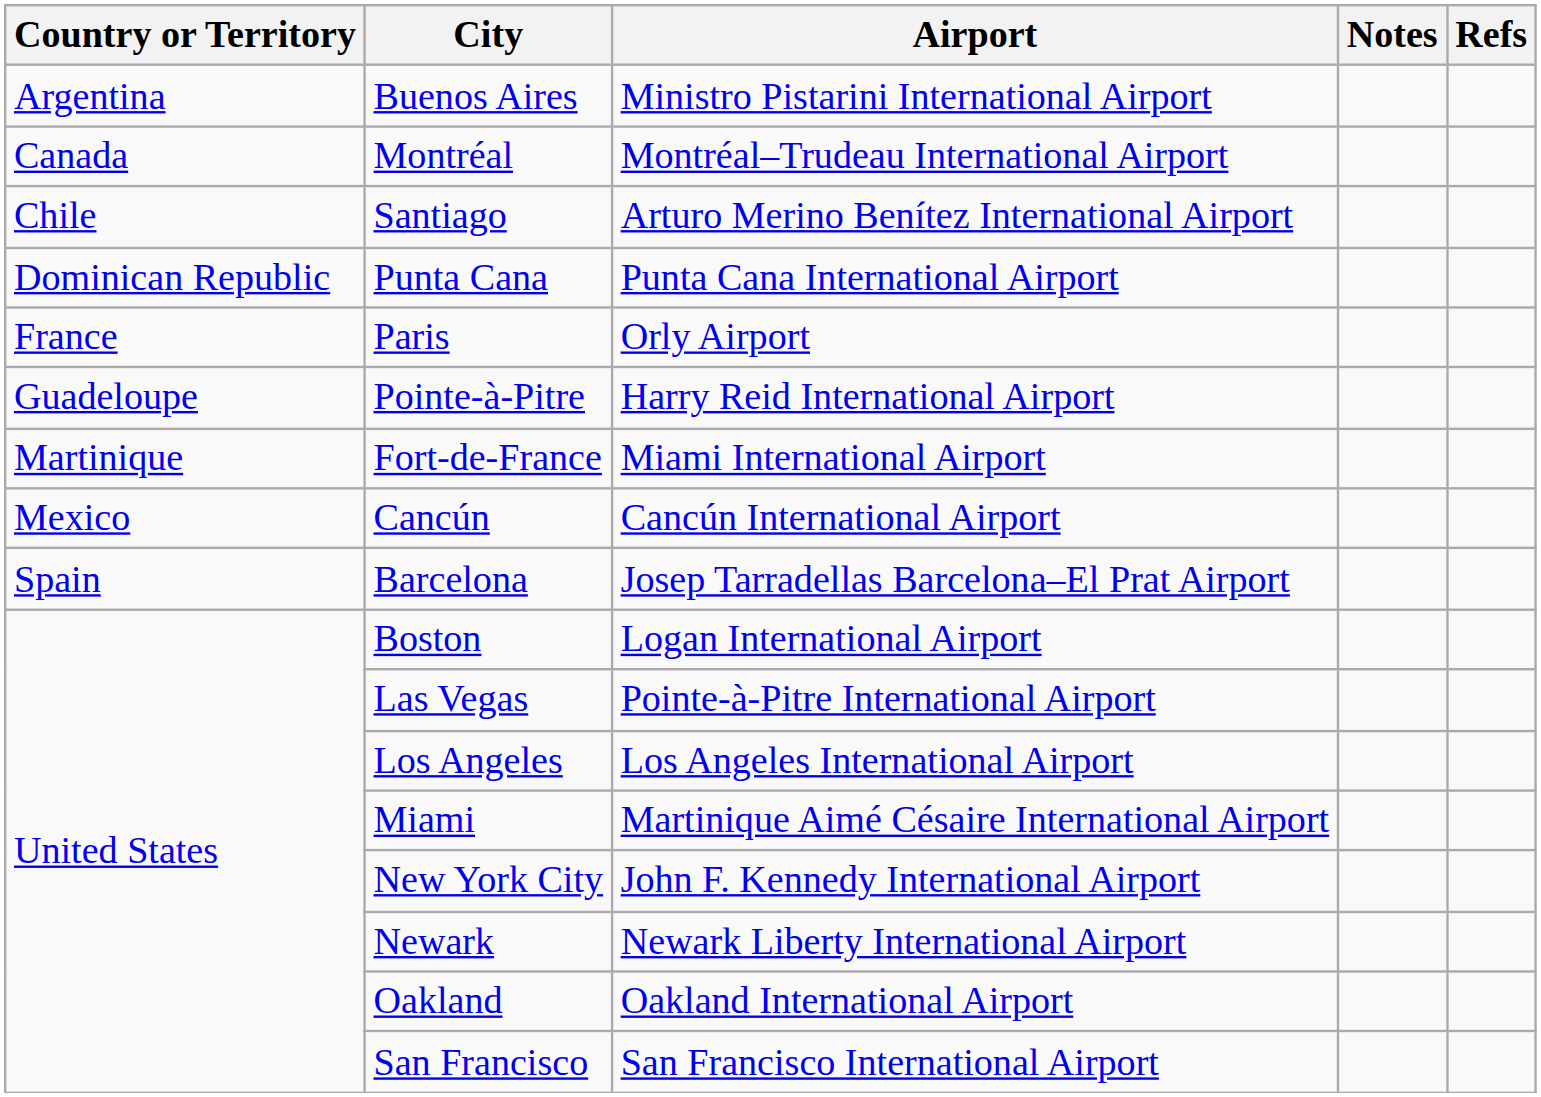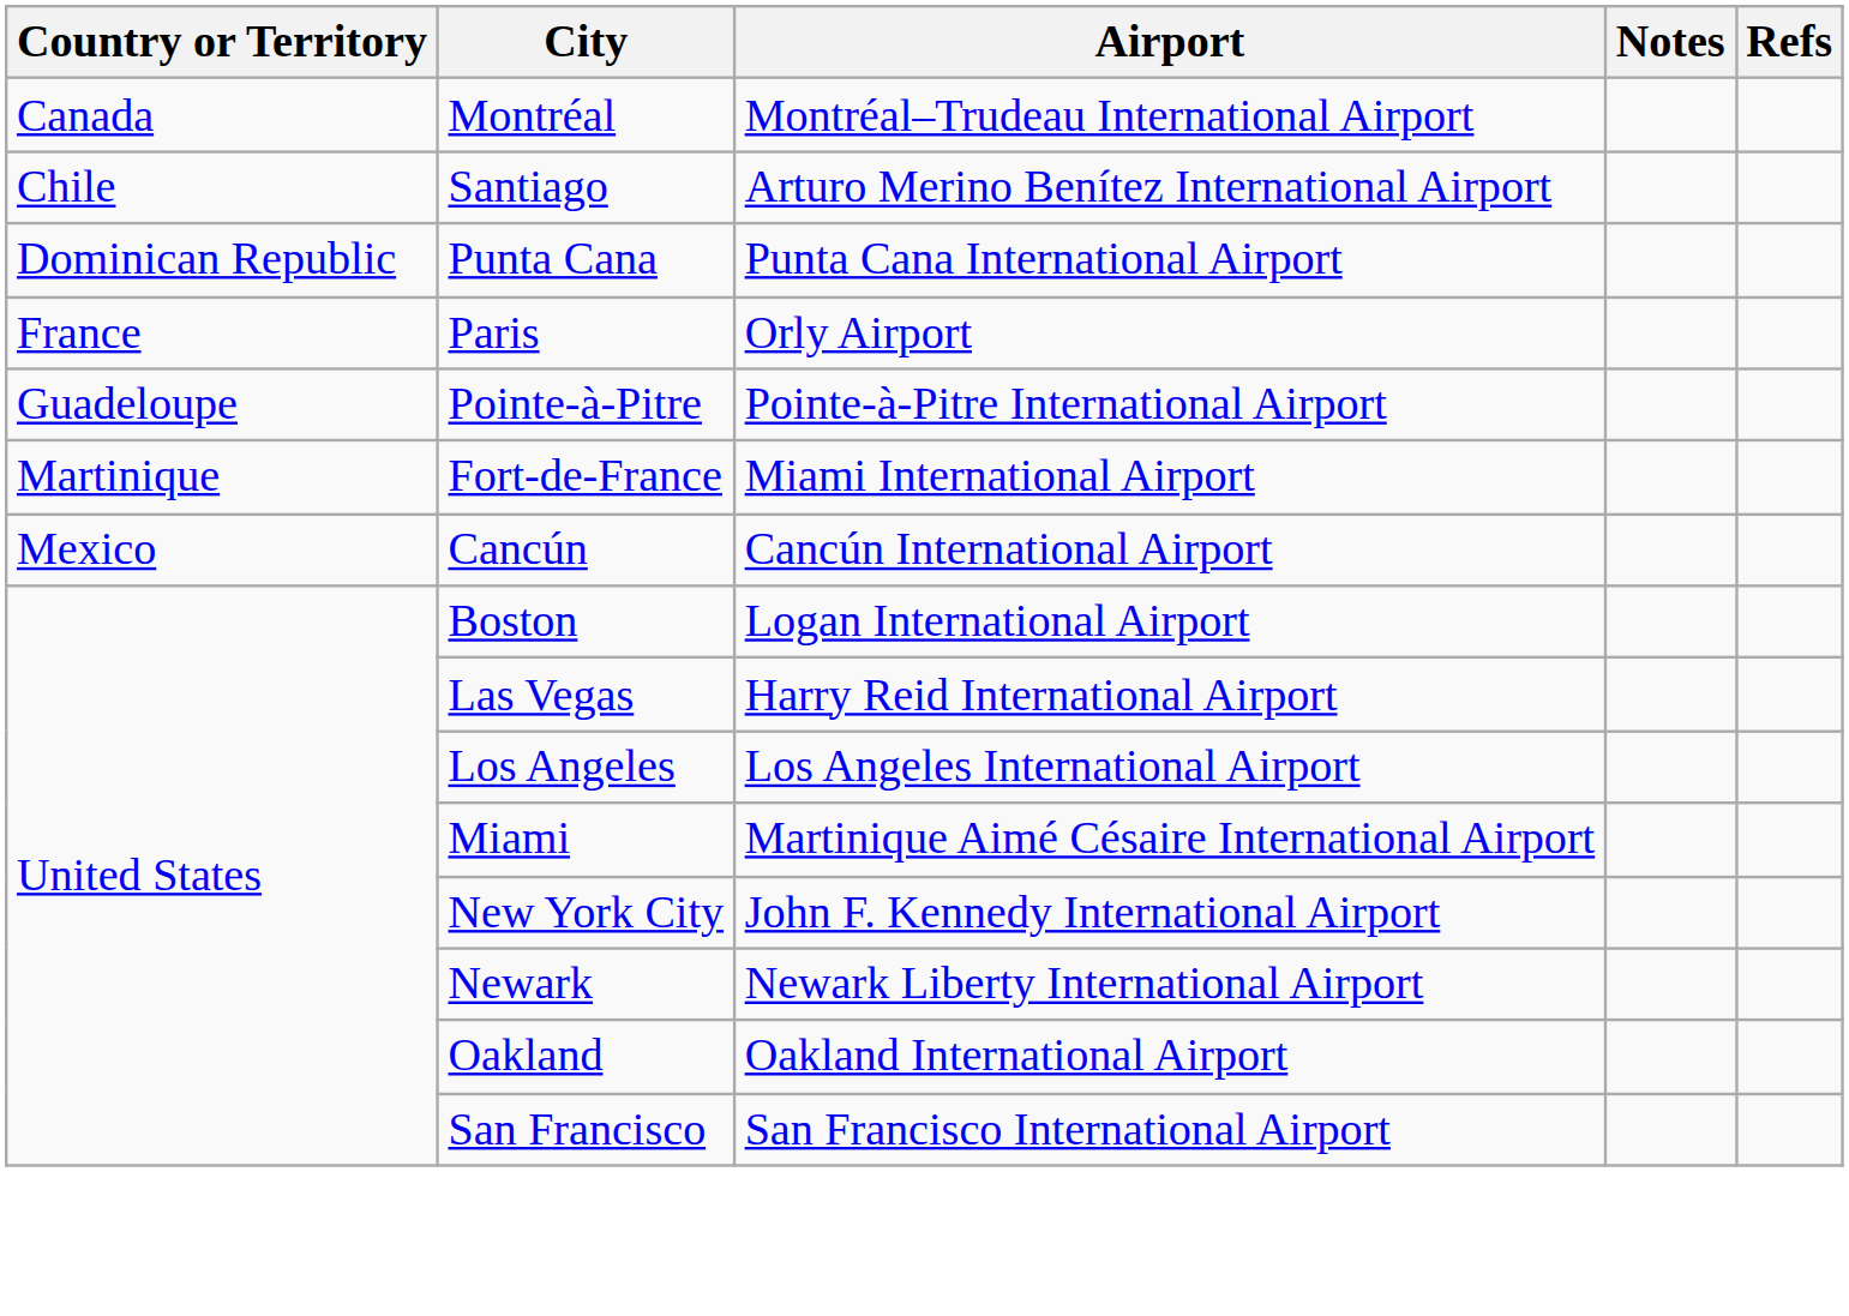- row: Argentina | Buenos Aires | Ministro Pistarini International Airport
Pointe-à-Pitre | Airport: Harry Reid International Airport -> Pointe-à-Pitre International Airport
- row: Spain | Barcelona | Josep Tarradellas Barcelona–El Prat Airport
Las Vegas | Airport: Pointe-à-Pitre International Airport -> Harry Reid International Airport
